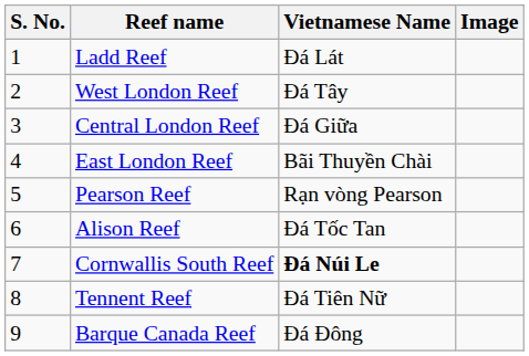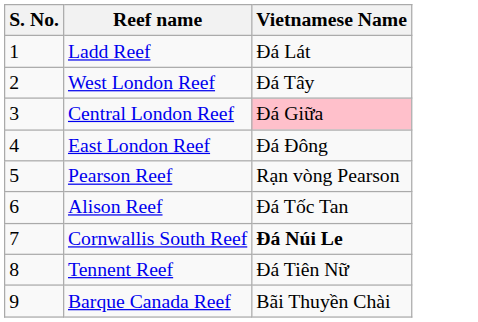- column: Image
Central London Reef | Vietnamese Name: no background -> pink background
East London Reef | Vietnamese Name: Bãi Thuyền Chài -> Đá Đông
Barque Canada Reef | Vietnamese Name: Đá Đông -> Bãi Thuyền Chài
